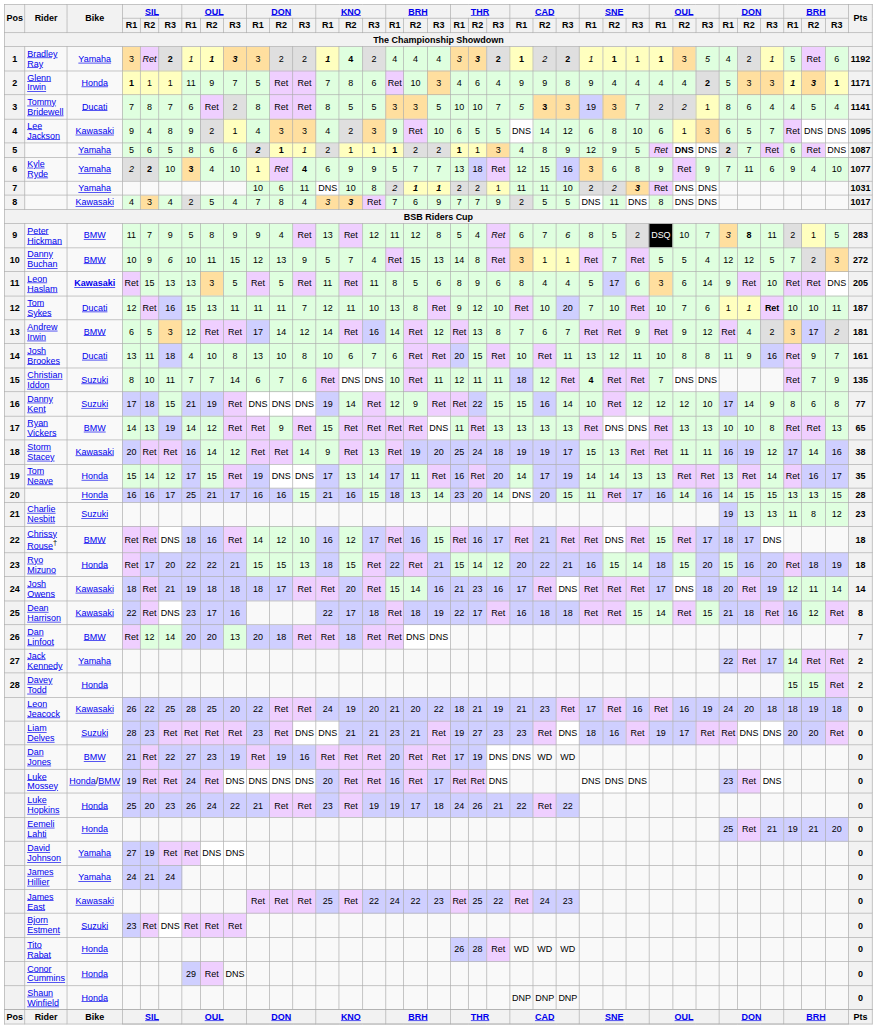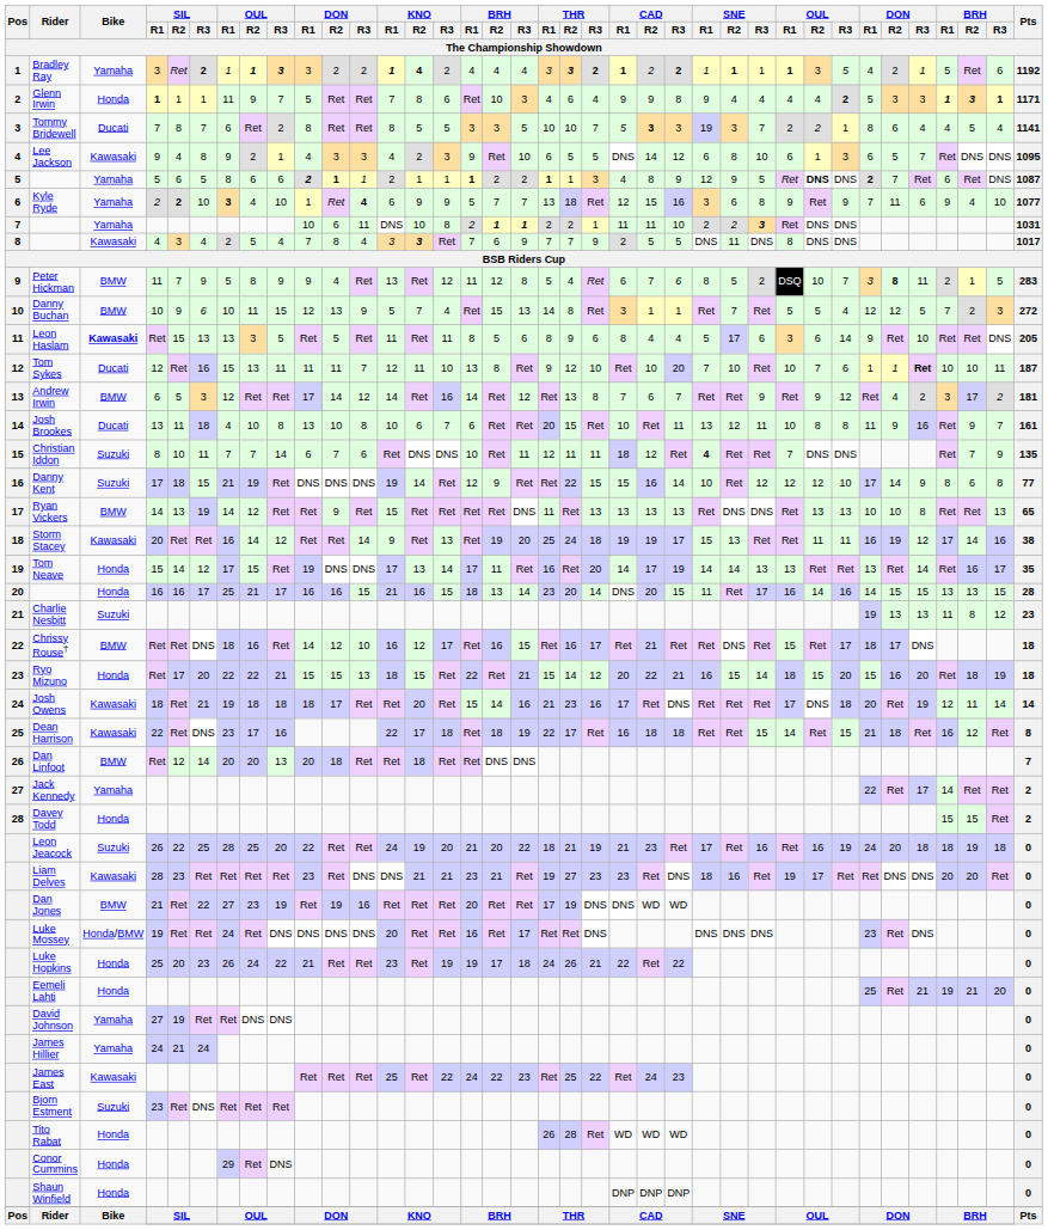Leon Jeacock | Bike: Kawasaki -> Suzuki
Liam Delves | Bike: Suzuki -> Kawasaki
